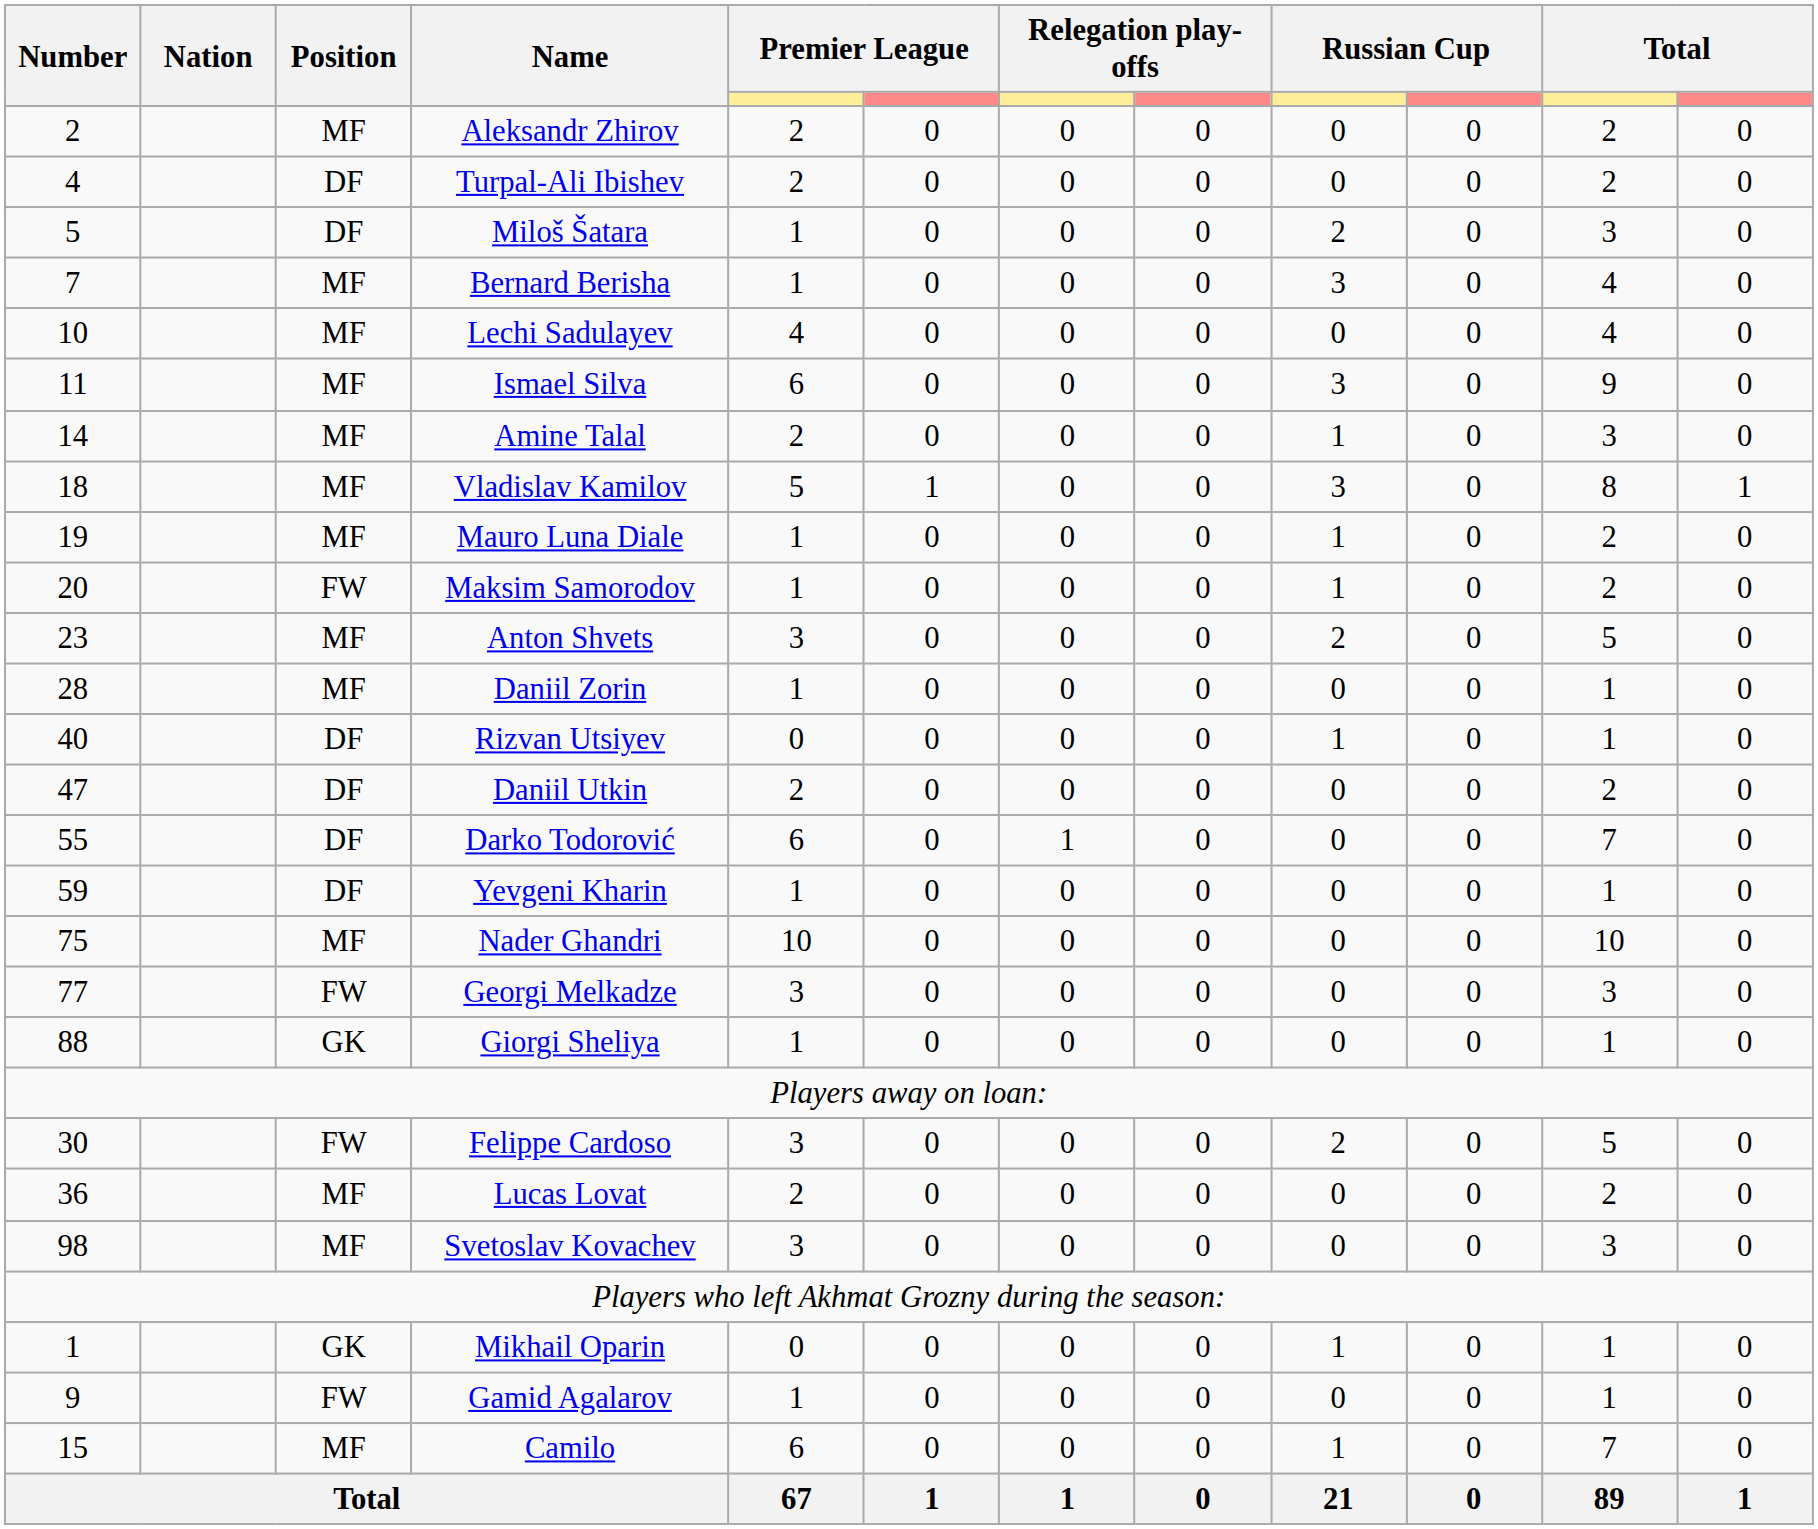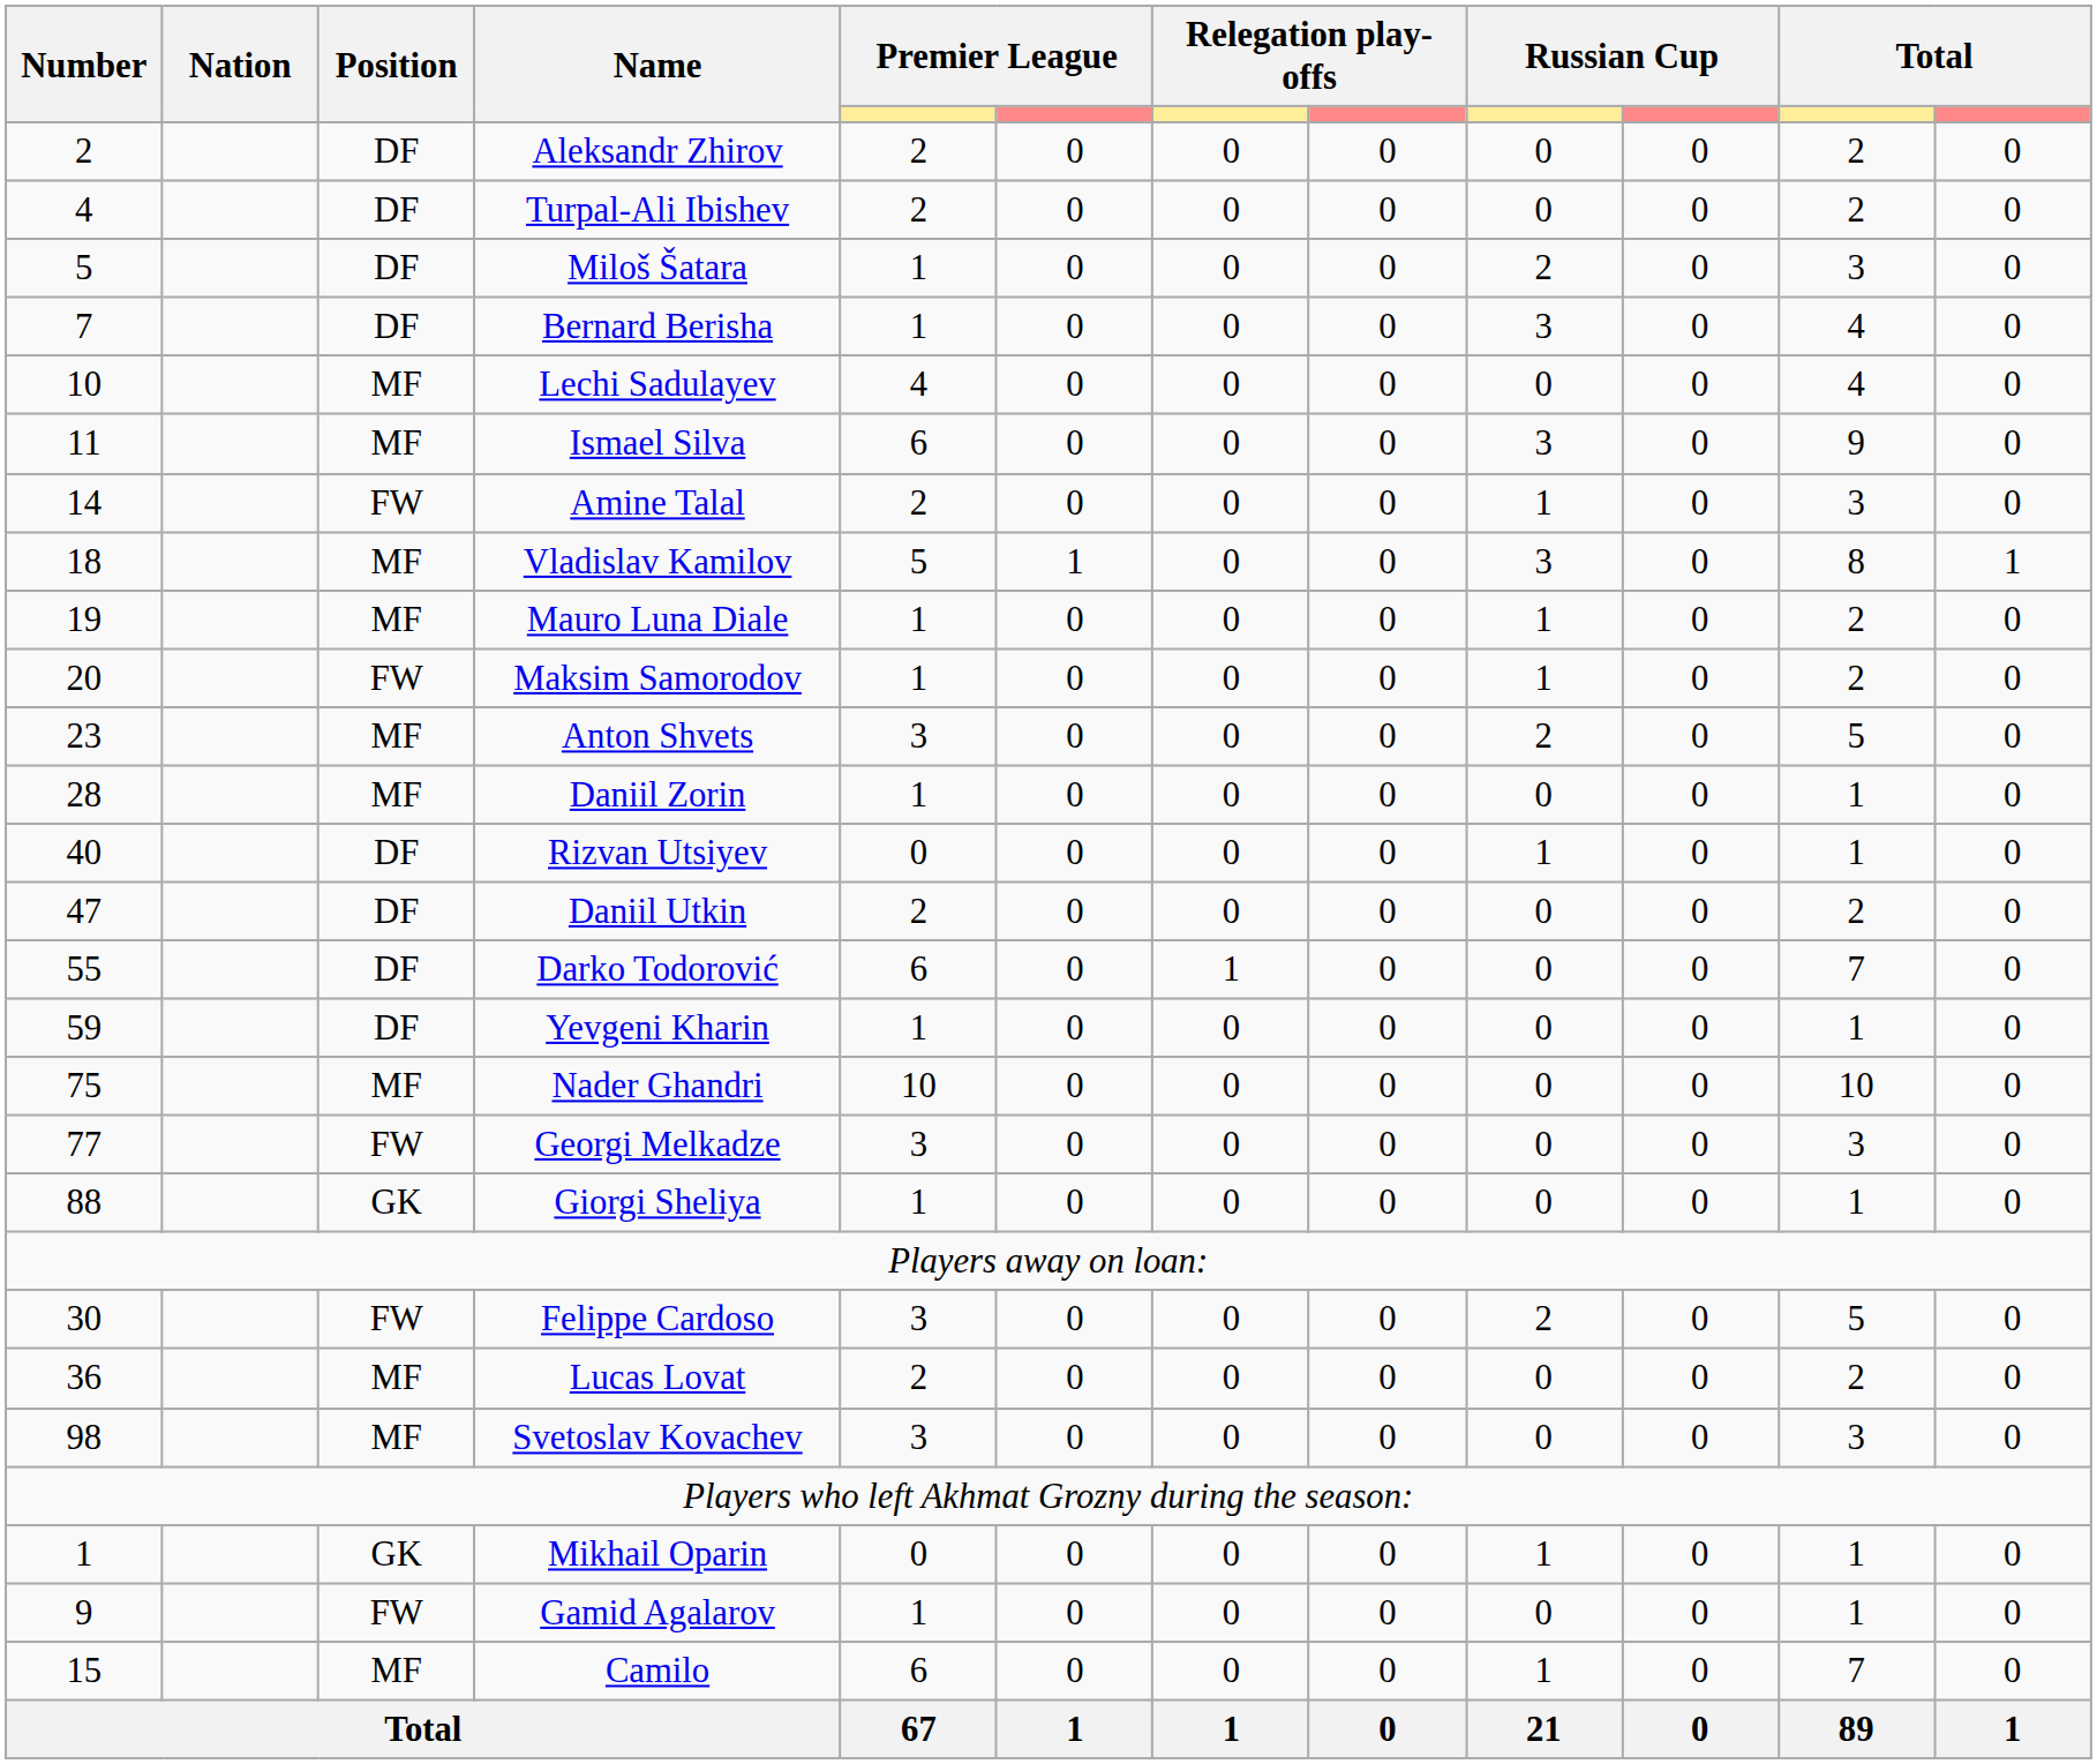Aleksandr Zhirov | Position: MF -> DF
Bernard Berisha | Position: MF -> DF
Amine Talal | Position: MF -> FW
